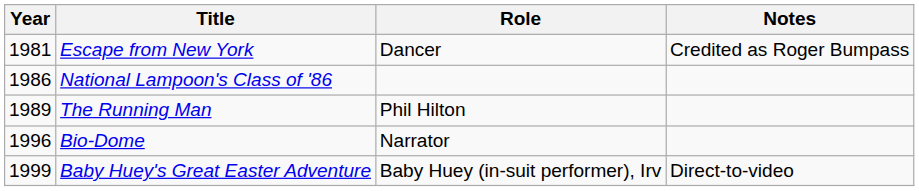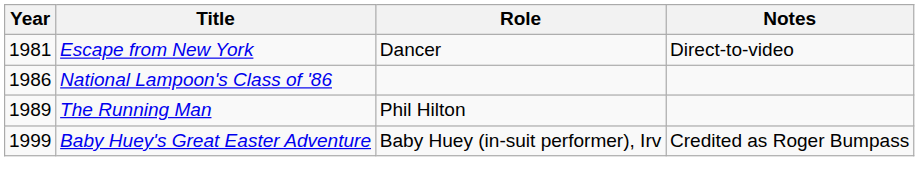Escape from New York | Notes: Credited as Roger Bumpass -> Direct-to-video
- row: 1996 | Bio-Dome | Narrator
Baby Huey's Great Easter Adventure | Notes: Direct-to-video -> Credited as Roger Bumpass
